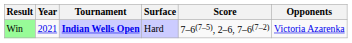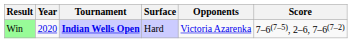columns swapped: Opponents <-> Score
Win | Year: 2021 -> 2020
